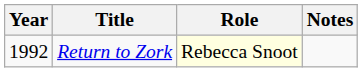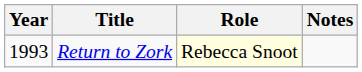Return to Zork | Year: 1992 -> 1993
